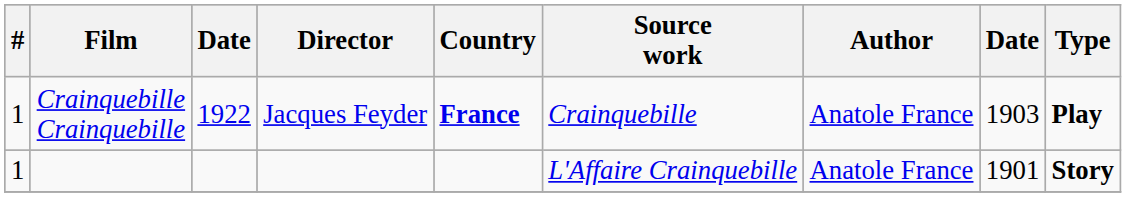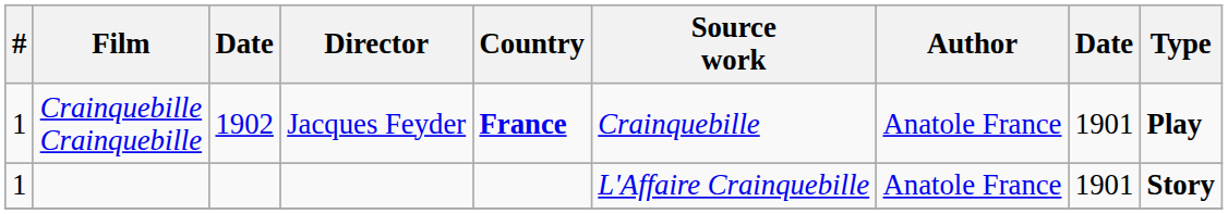Crainquebille Crainquebille | column 3: 1922 -> 1902
Crainquebille Crainquebille | column 8: 1903 -> 1901
